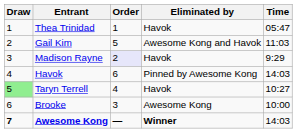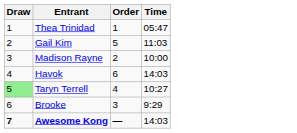- column: Eliminated by | Havok | Awesome Kong and Havok | Havok | Pinned by Awesome Kong | Havok | Awesome Kong | Winner
Madison Rayne | Order: lavender background -> no background
Madison Rayne | Time: 9:29 -> 10:00
Brooke | Time: 10:00 -> 9:29
